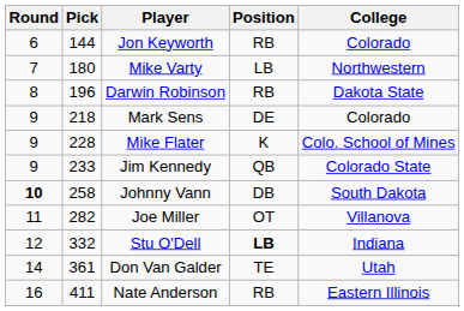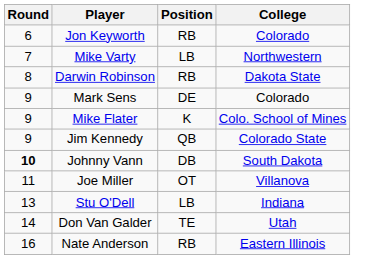- column: Pick | 144 | 180 | 196 | 218 | 228 | 233 | 258 | 282 | 332 | 361 | 411
Stu O'Dell | Round: 12 -> 13
Stu O'Dell | Position: bold -> normal
